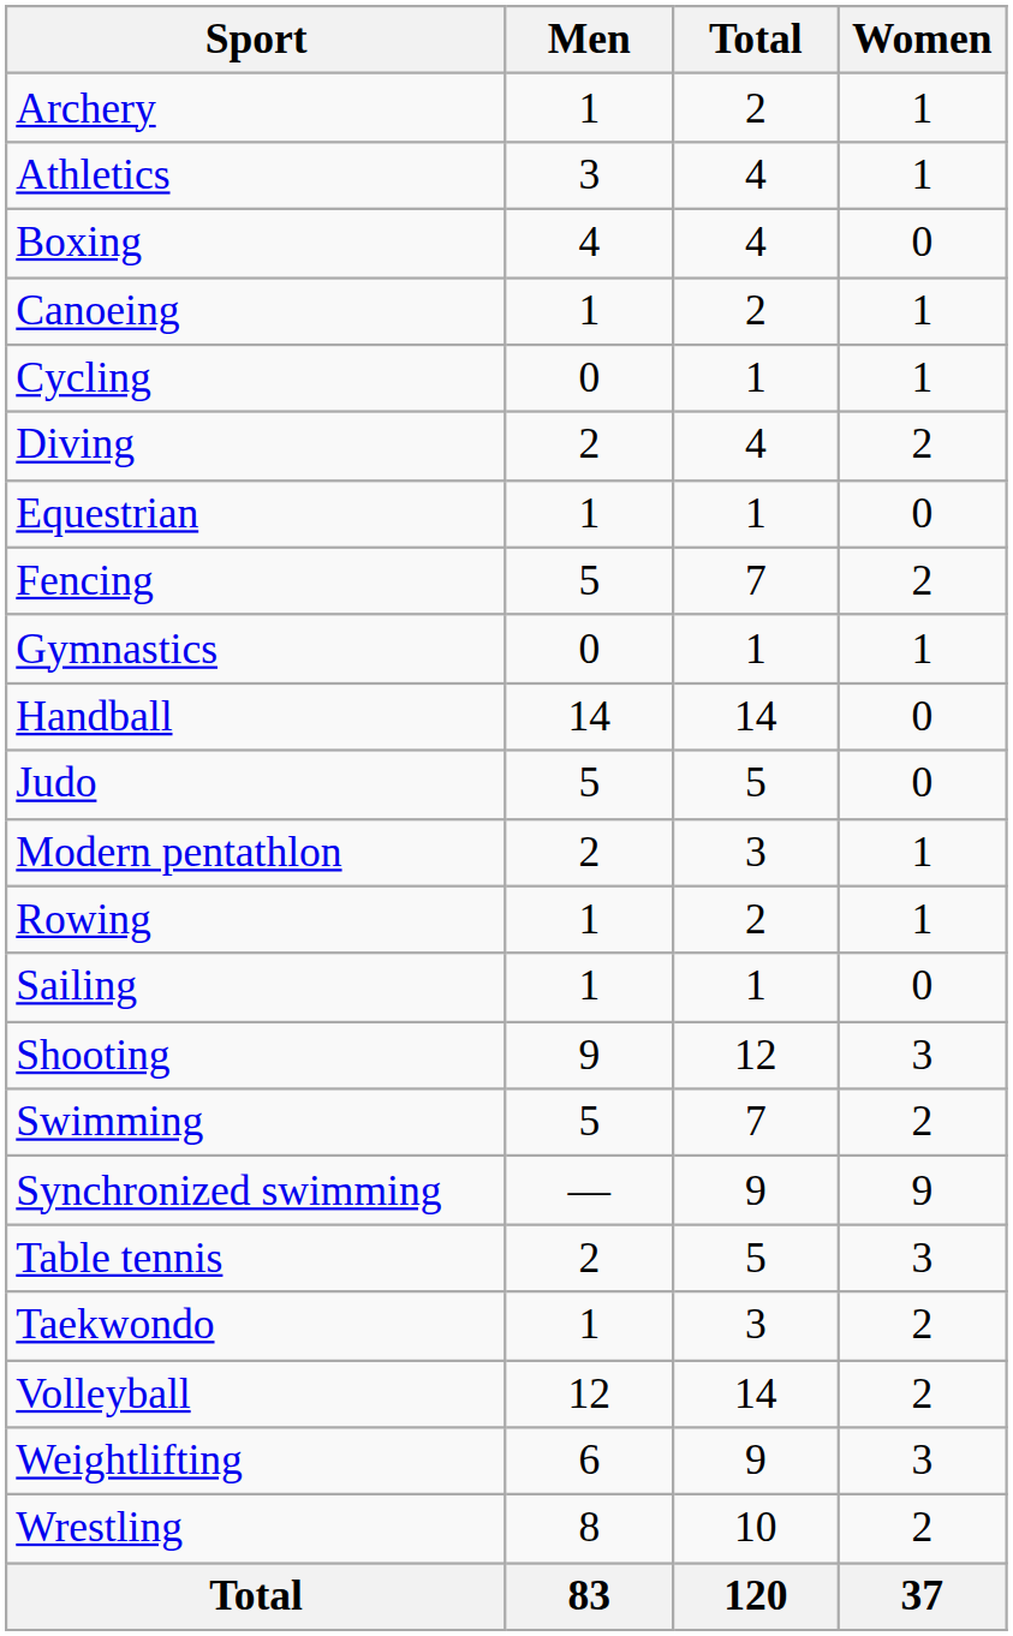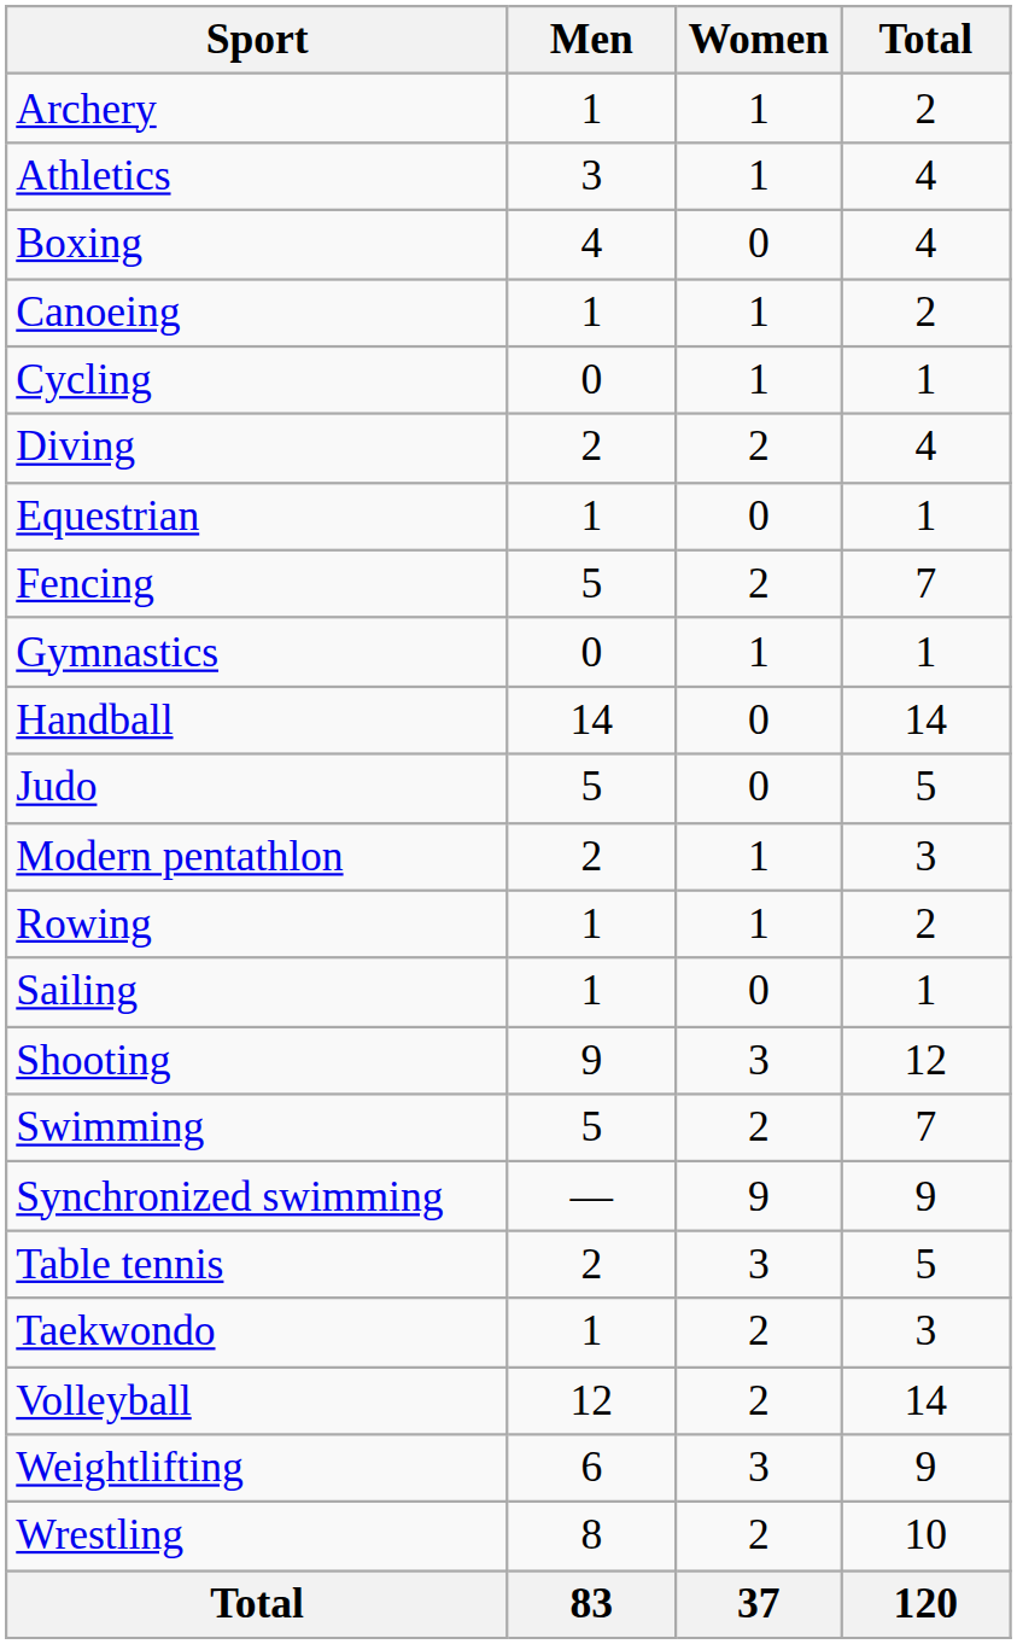columns swapped: Women <-> Total
